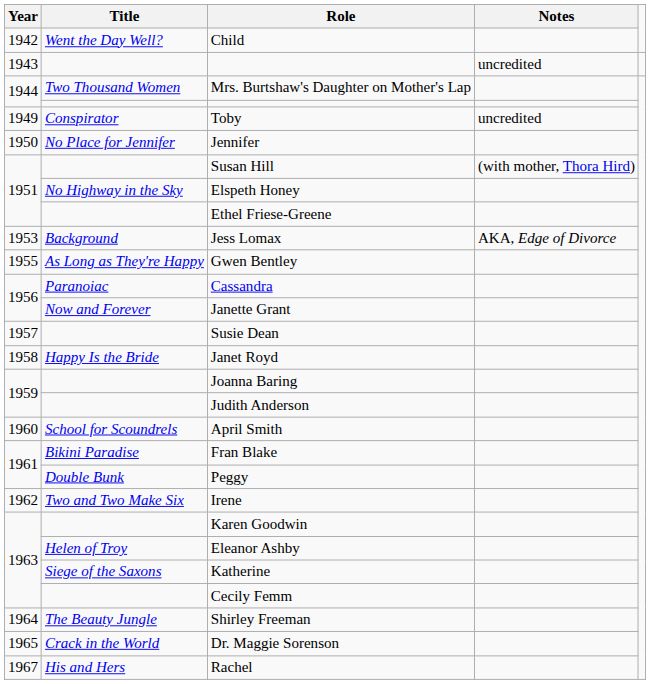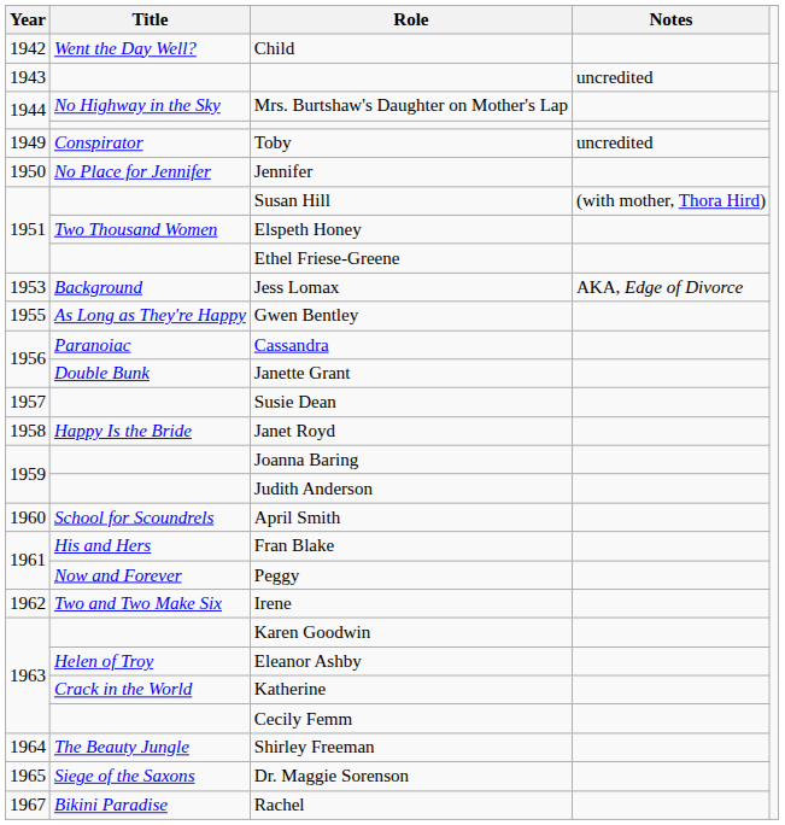Mrs. Burtshaw's Daughter on Mother's Lap | Title: Two Thousand Women -> No Highway in the Sky
Elspeth Honey | Title: No Highway in the Sky -> Two Thousand Women
Janette Grant | Title: Now and Forever -> Double Bunk
Fran Blake | Title: Bikini Paradise -> His and Hers
Peggy | Title: Double Bunk -> Now and Forever
Katherine | Title: Siege of the Saxons -> Crack in the World
Dr. Maggie Sorenson | Title: Crack in the World -> Siege of the Saxons
Rachel | Title: His and Hers -> Bikini Paradise
